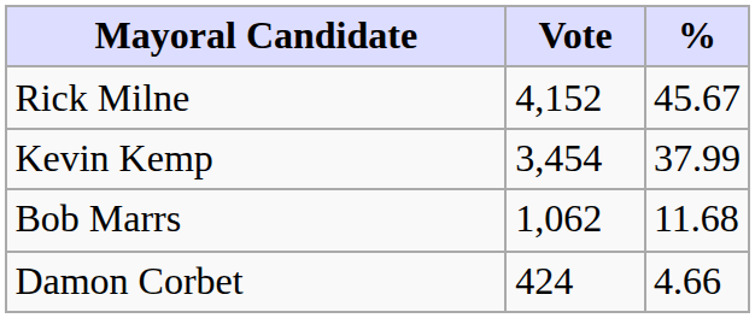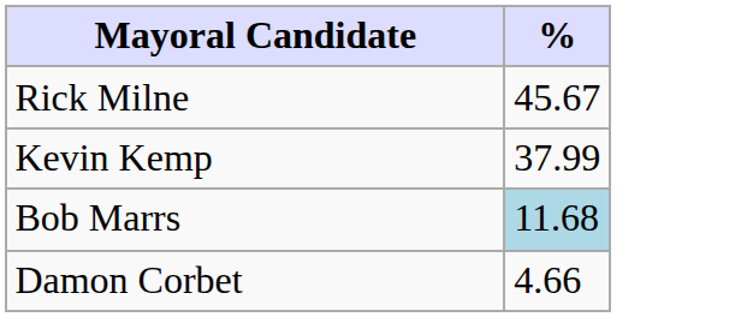- column: Vote | 4,152 | 3,454 | 1,062 | 424
Bob Marrs | %: no background -> lightblue background
